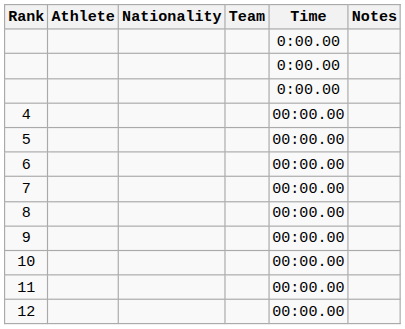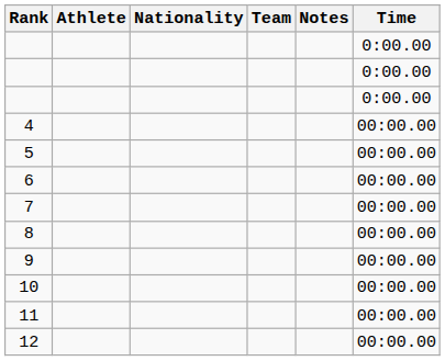columns swapped: Time <-> Notes
